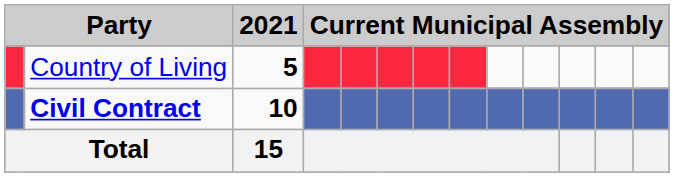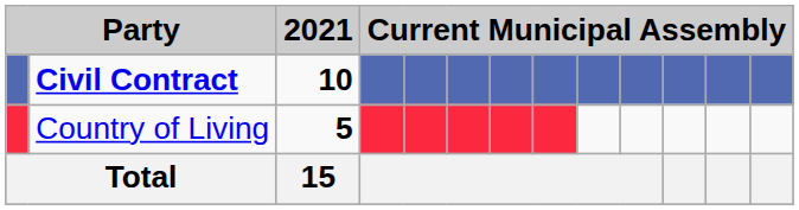rows swapped: Civil Contract <-> Country of Living
